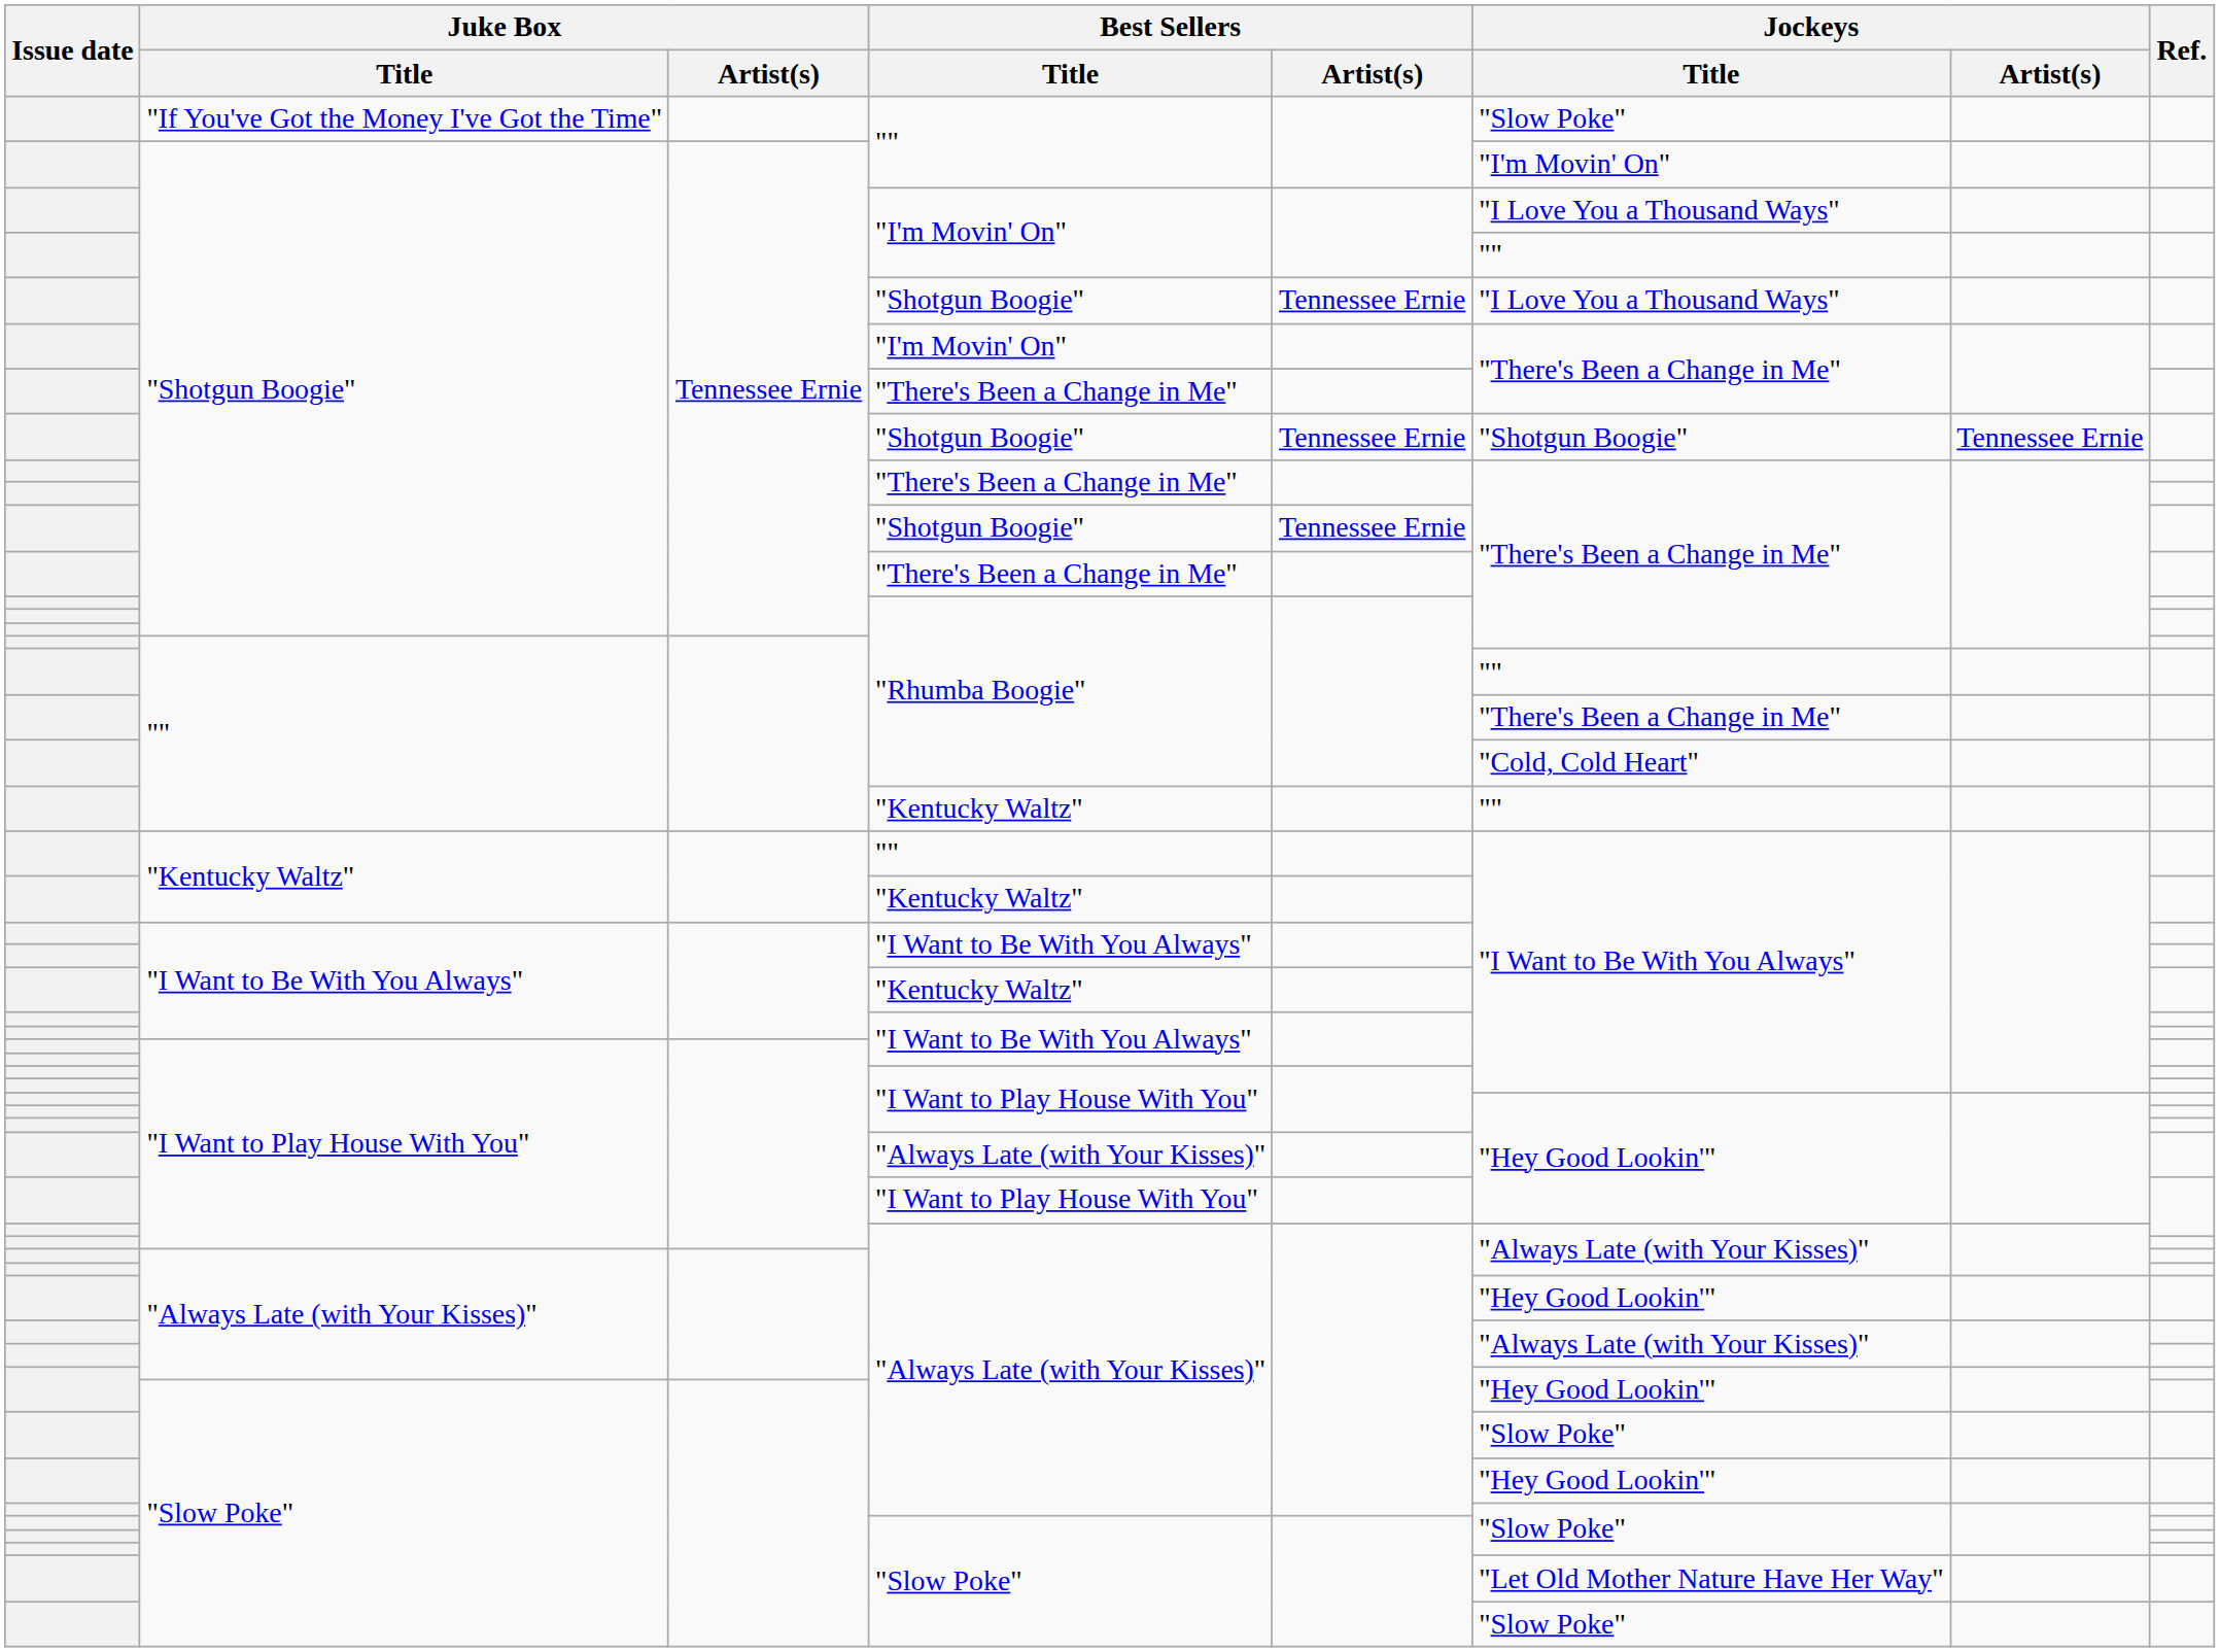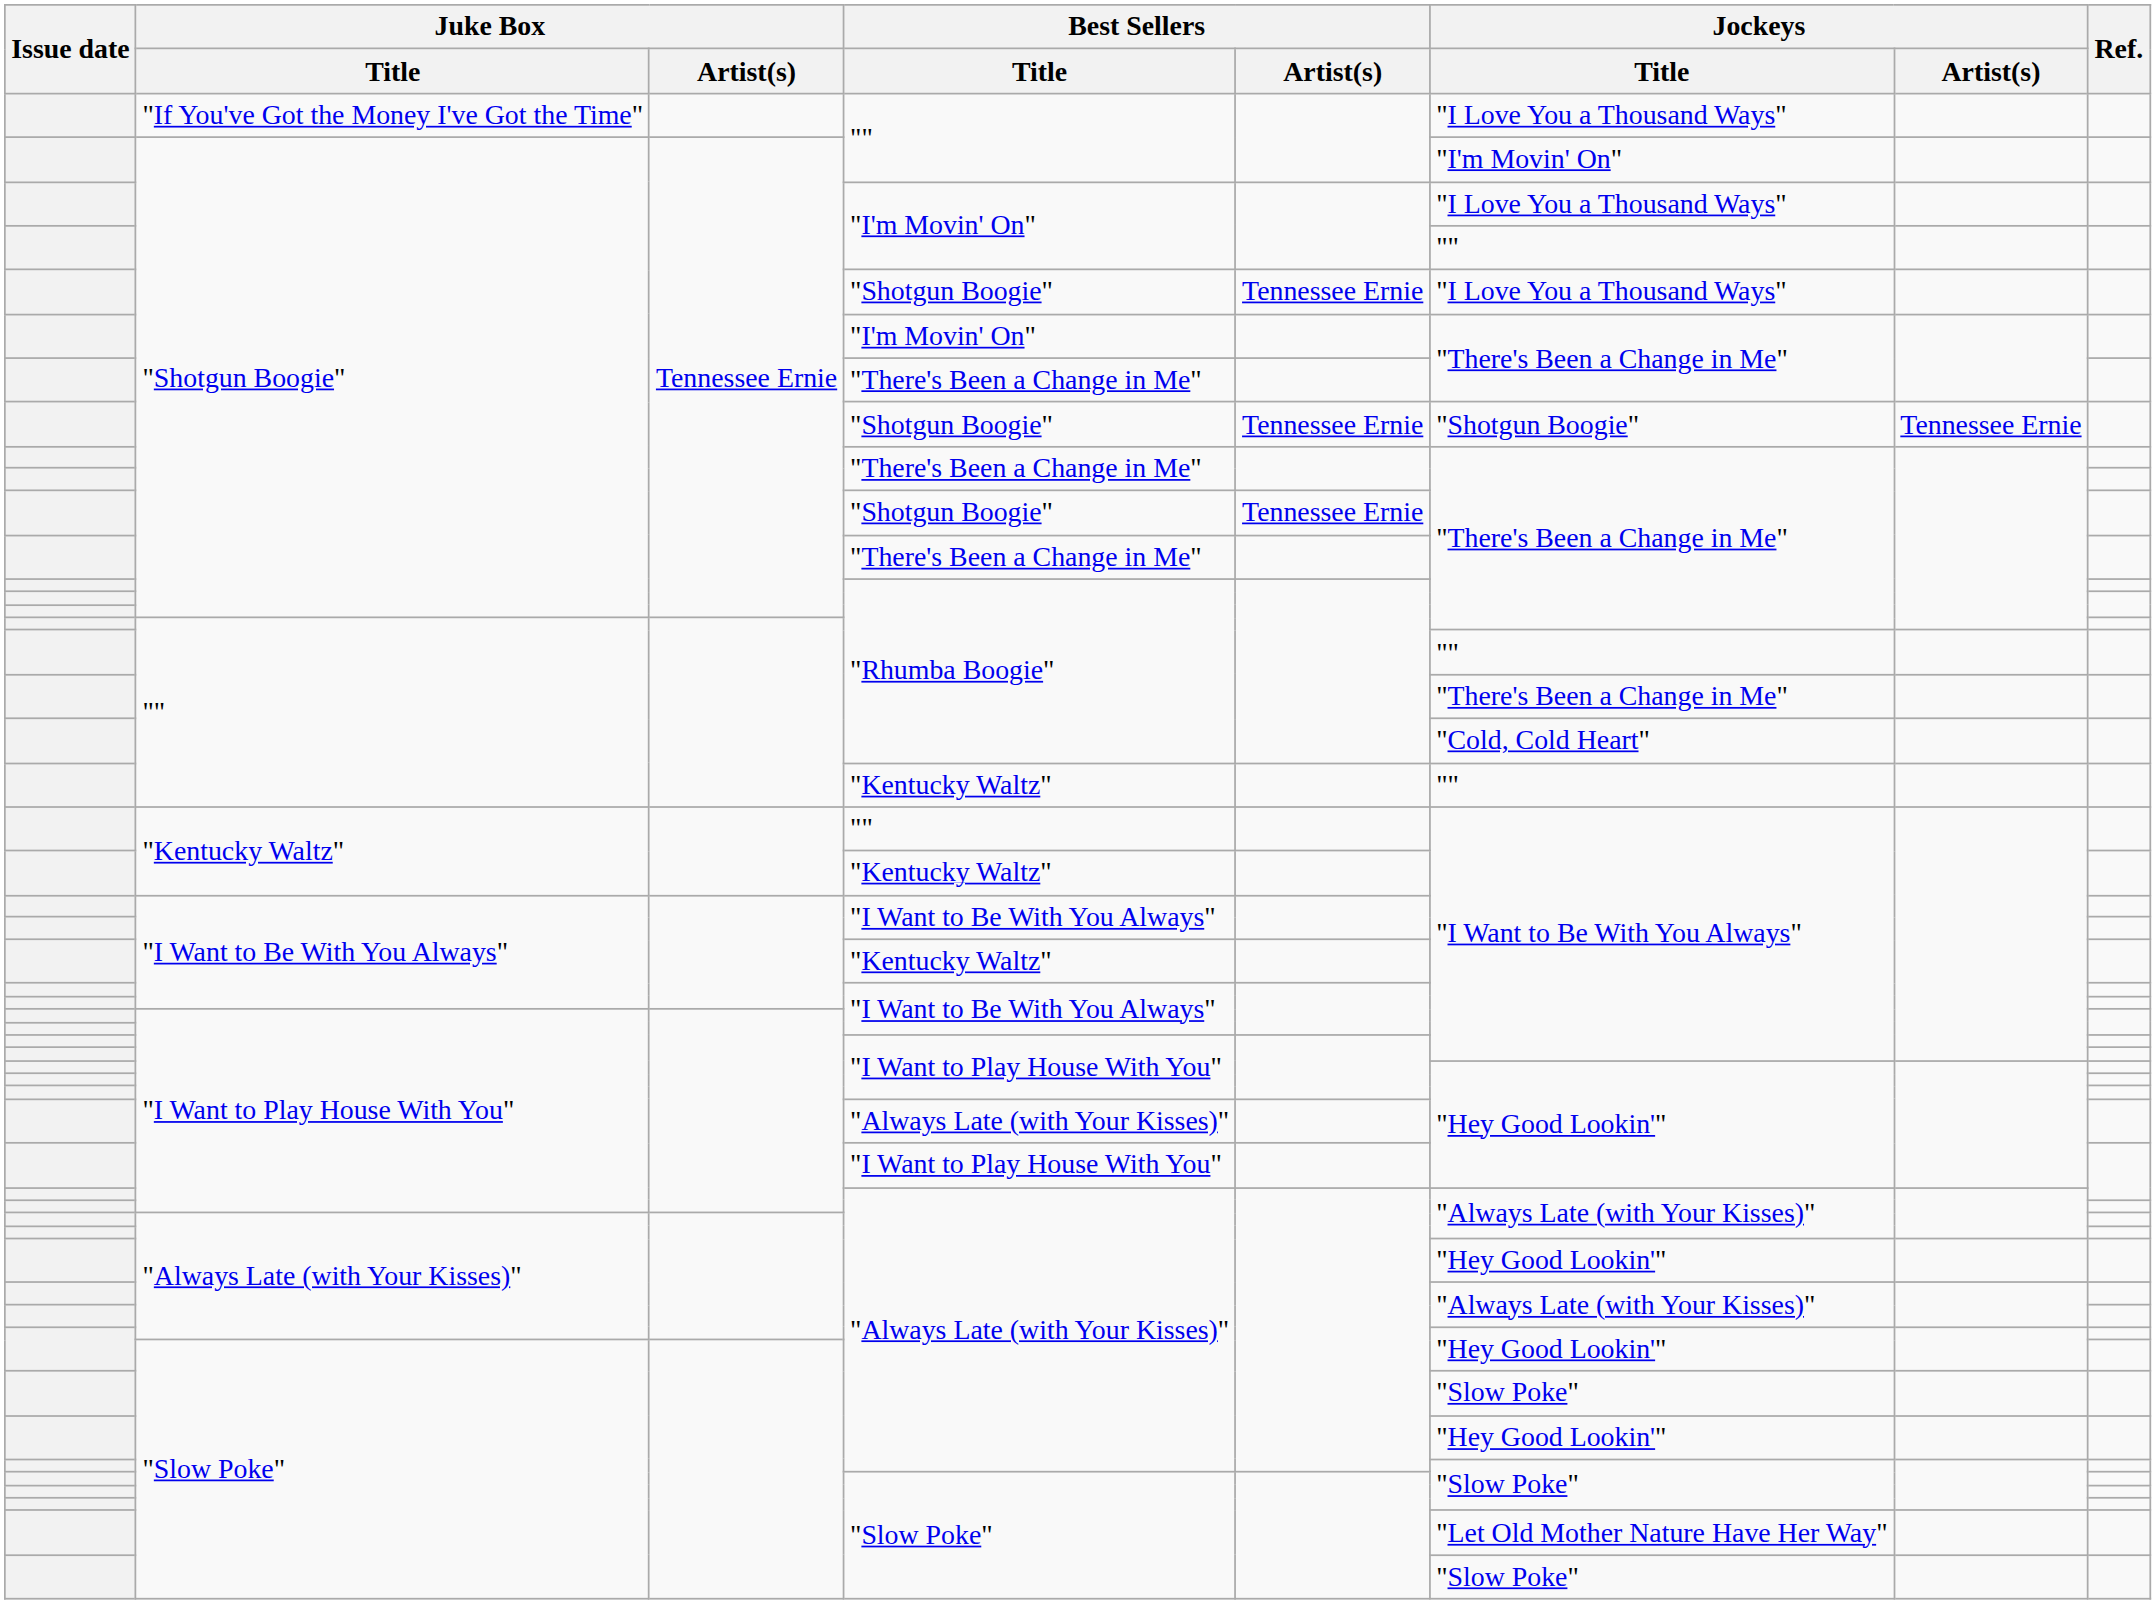"If You've Got the Money I've Got the Time" / "" | Jockeys / Title: "Slow Poke" -> "I Love You a Thousand Ways"
